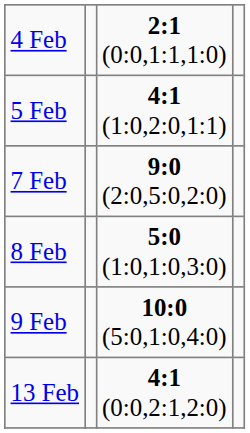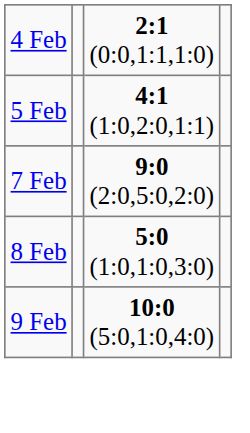- row: 13 Feb | 4:1 (0:0,2:1,2:0)
